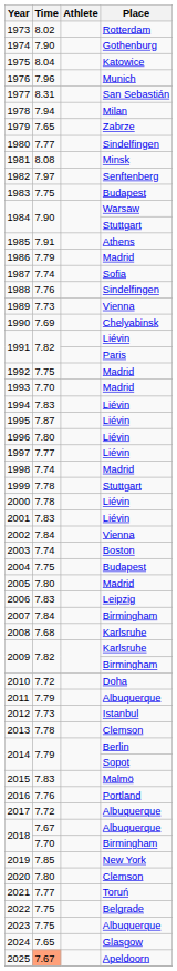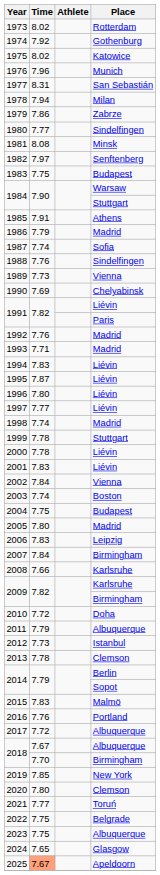1974 | Time: 7.90 -> 7.92
1975 | Time: 8.04 -> 8.02
1979 | Time: 7.65 -> 7.86
1992 | Time: 7.75 -> 7.76
1993 | Time: 7.70 -> 7.71
2008 | Time: 7.68 -> 7.66
